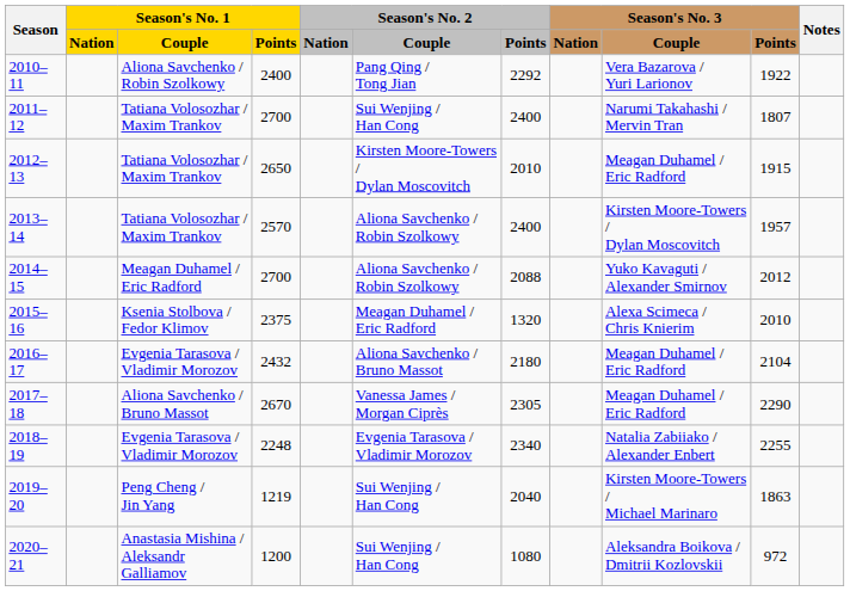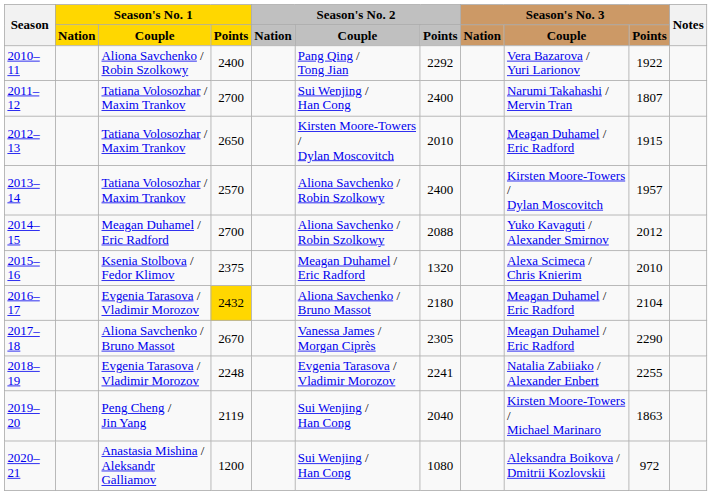2016–17 | Season's No. 1 / Points: no background -> gold background
2018–19 | Season's No. 2 / Points: 2340 -> 2241
2019–20 | Season's No. 1 / Points: 1219 -> 2119
